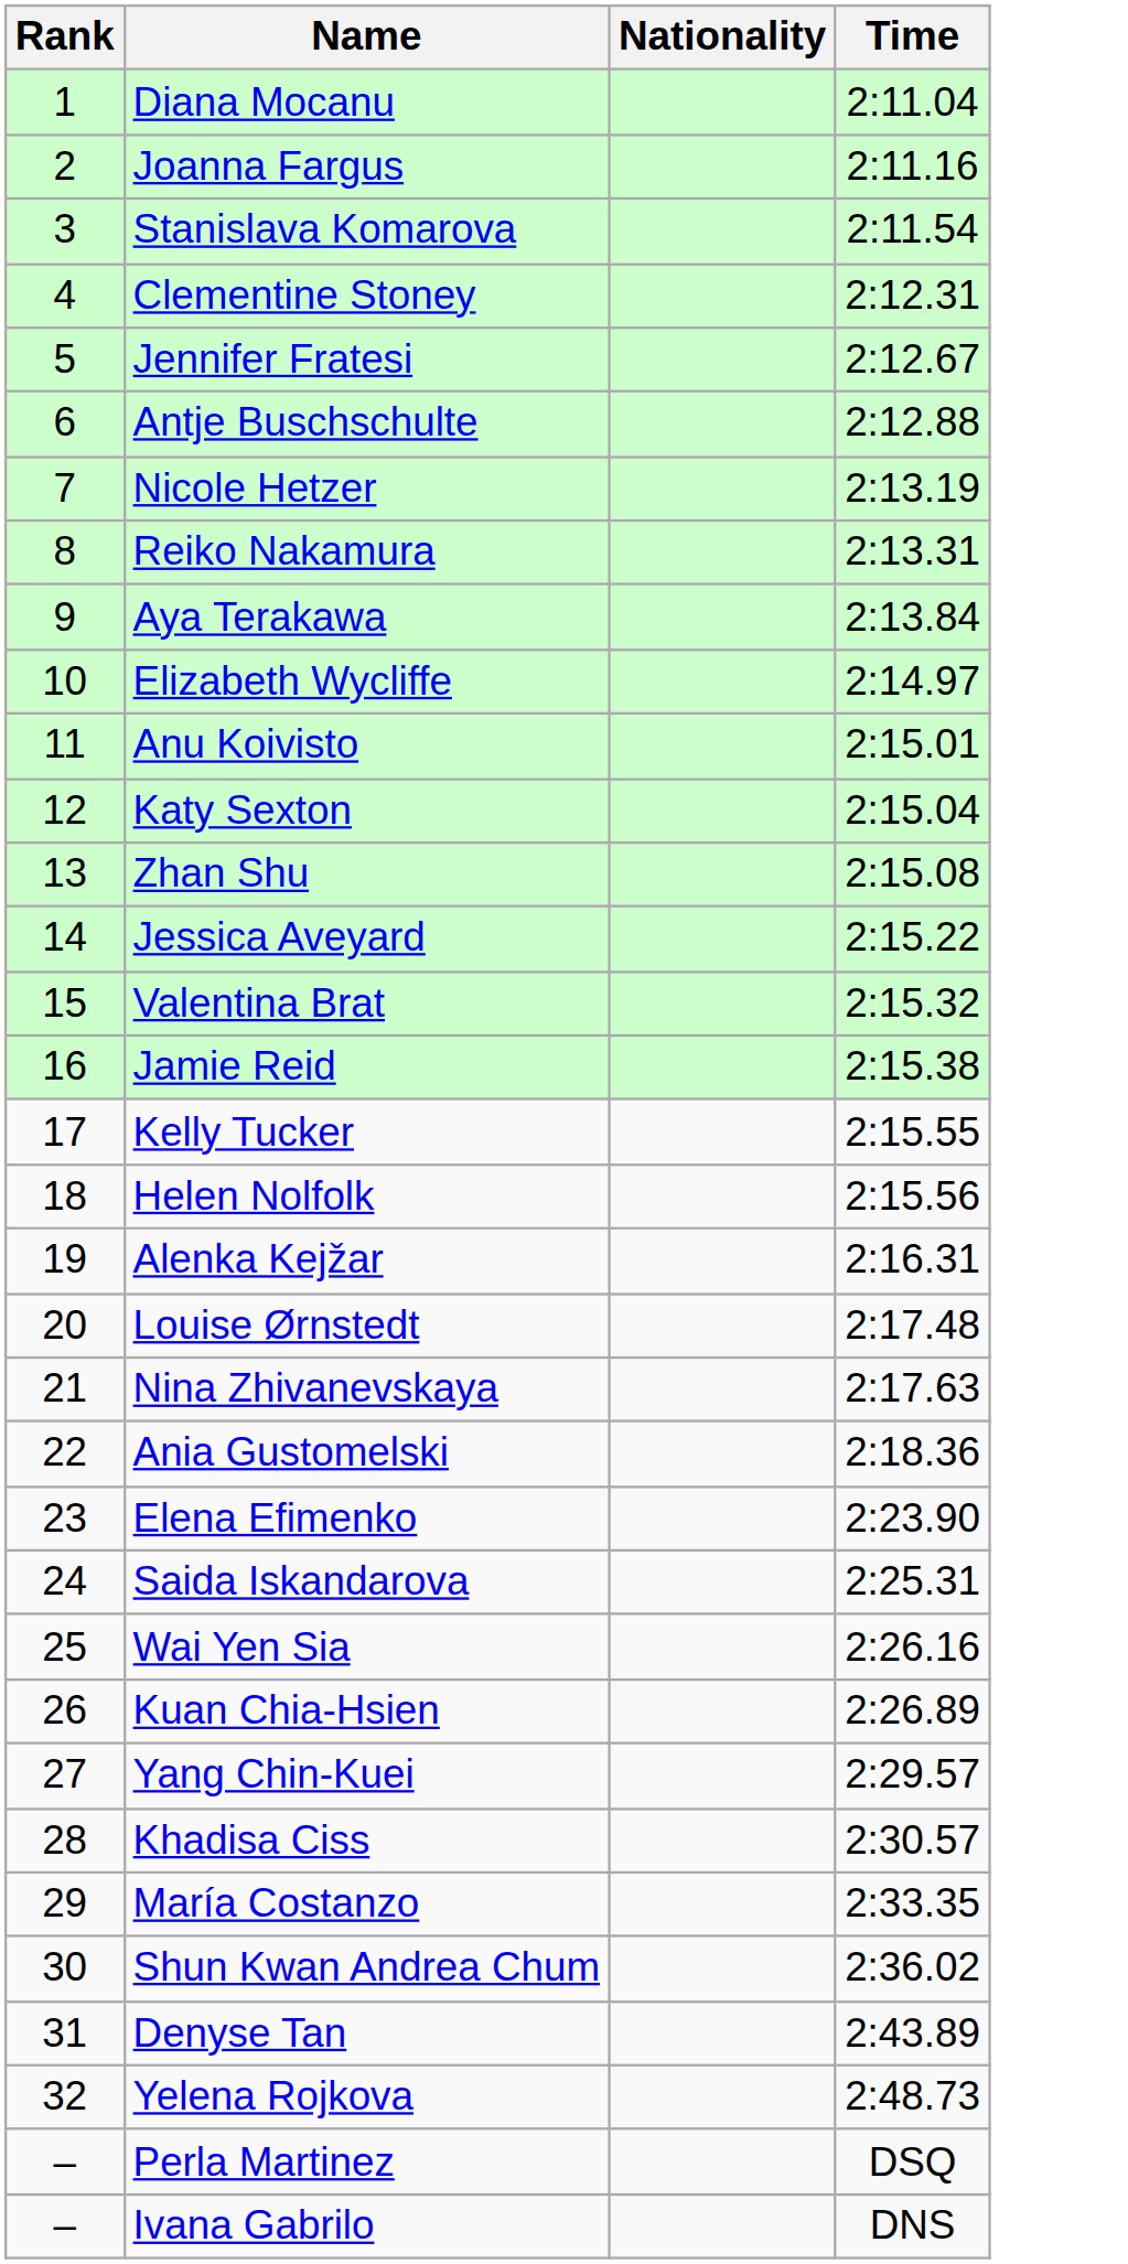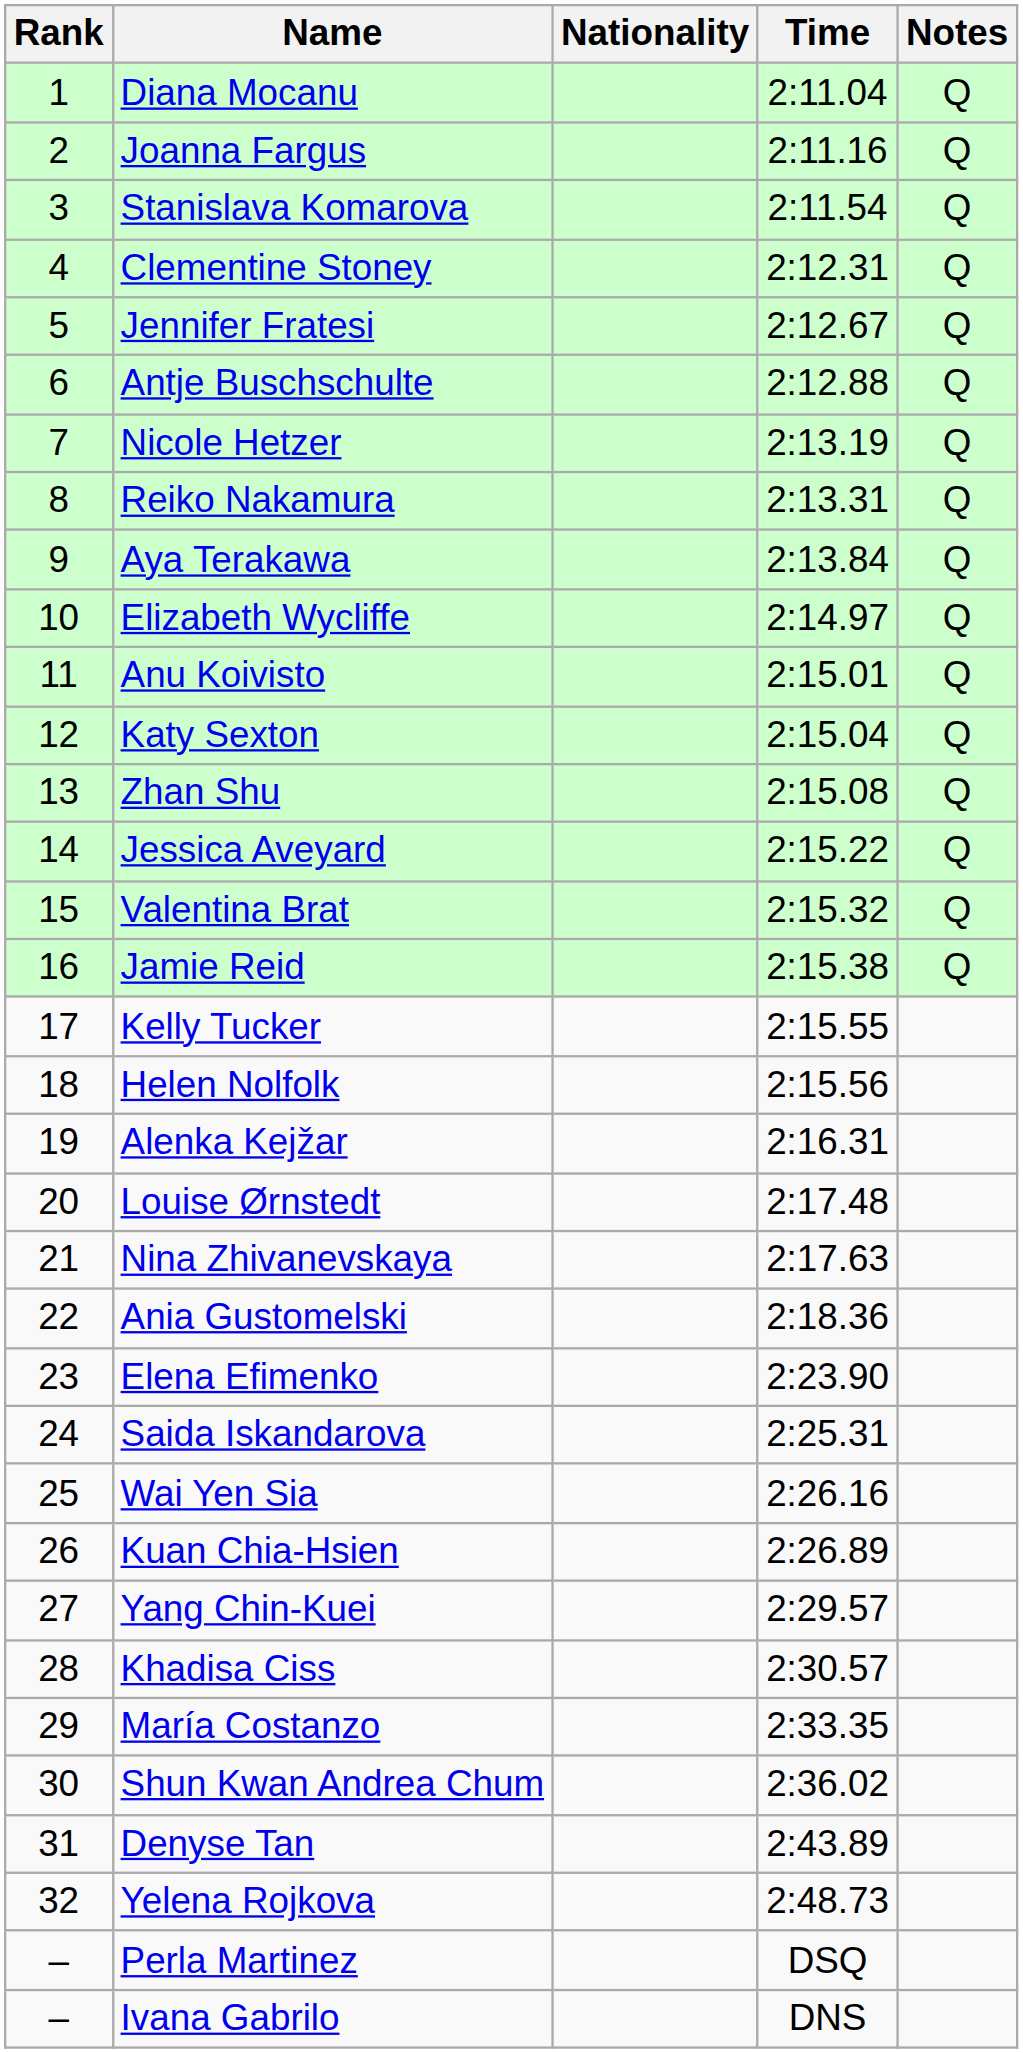+ column: Notes | Q | Q | Q | Q | Q | Q | Q | Q | Q | Q | Q | Q | Q | Q | Q | Q
